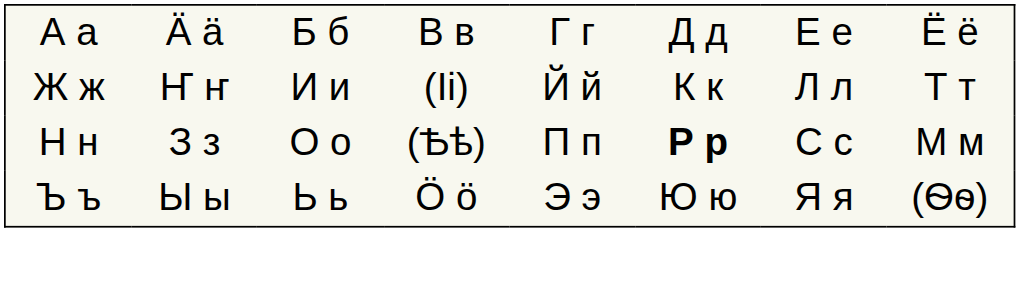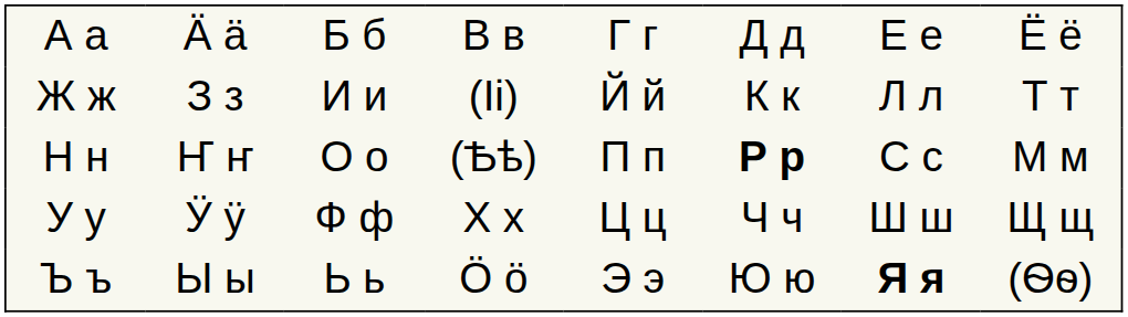Ж ж | column 2: Ҥ ҥ -> З з
Н н | column 2: З з -> Ҥ ҥ
+ row: У у | Ӱ ӱ | Ф ф | Х х | Ц ц | Ч ч | Ш ш | Щ щ
Ъ ъ | column 7: normal -> bold
